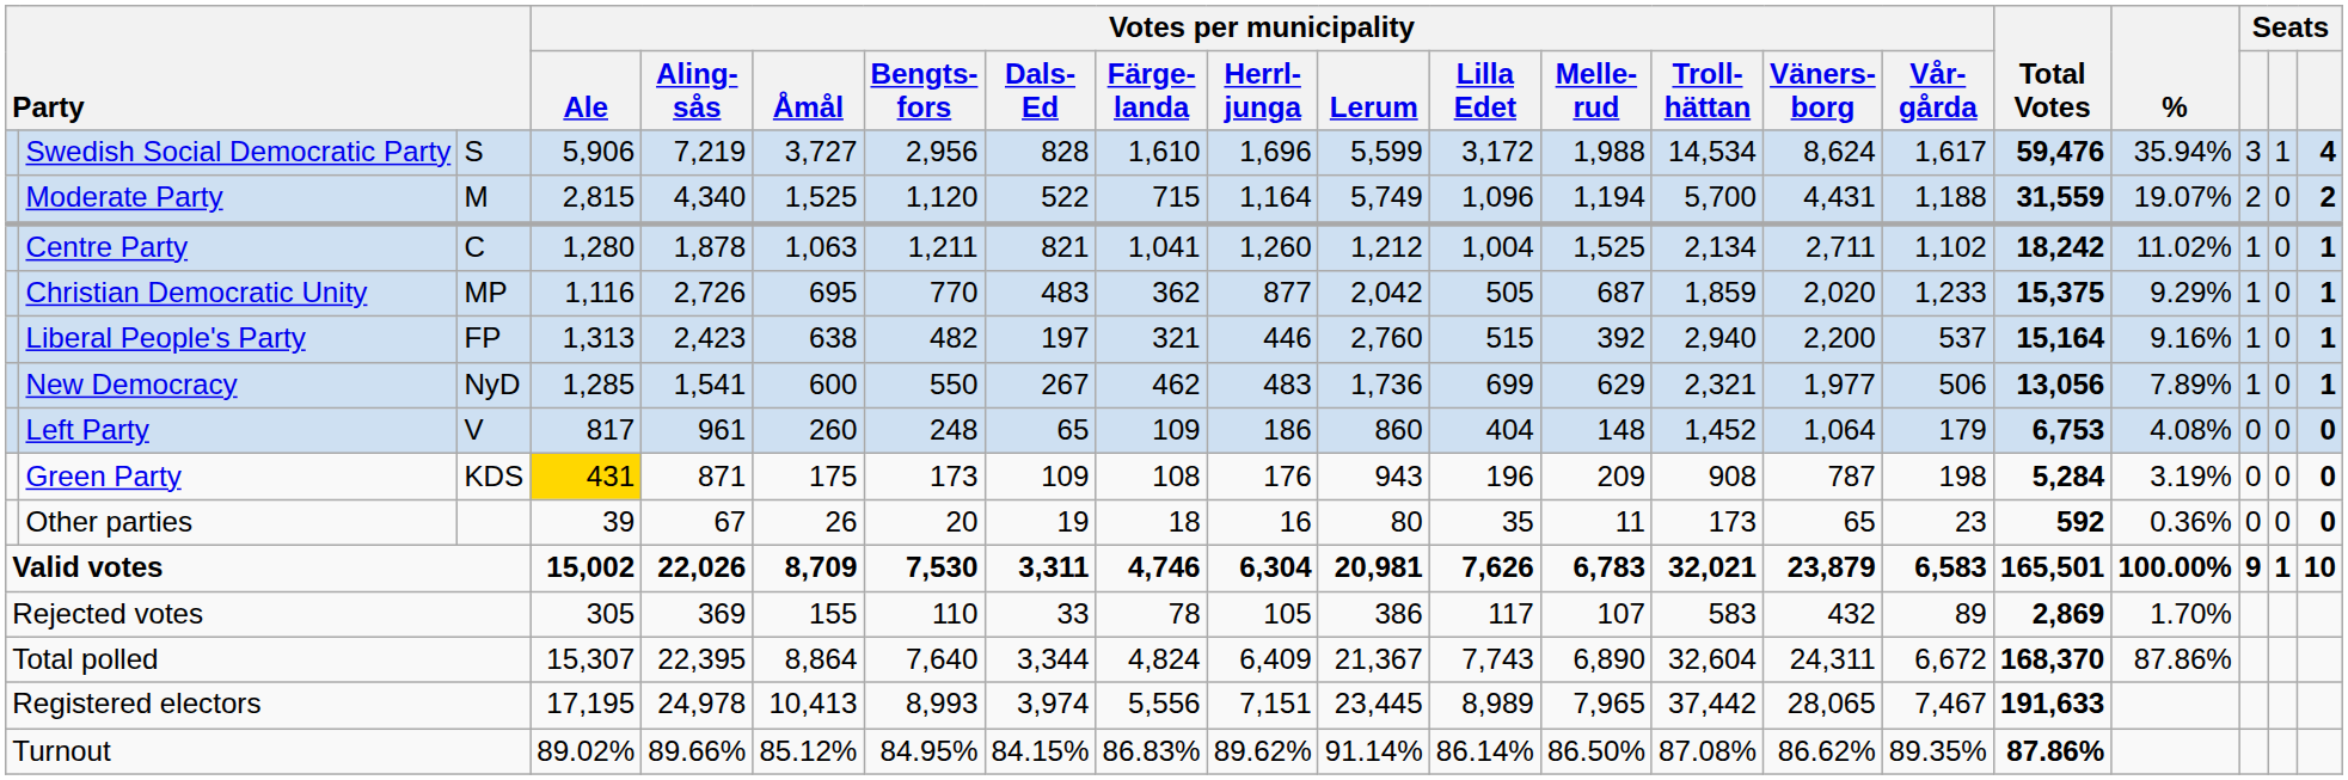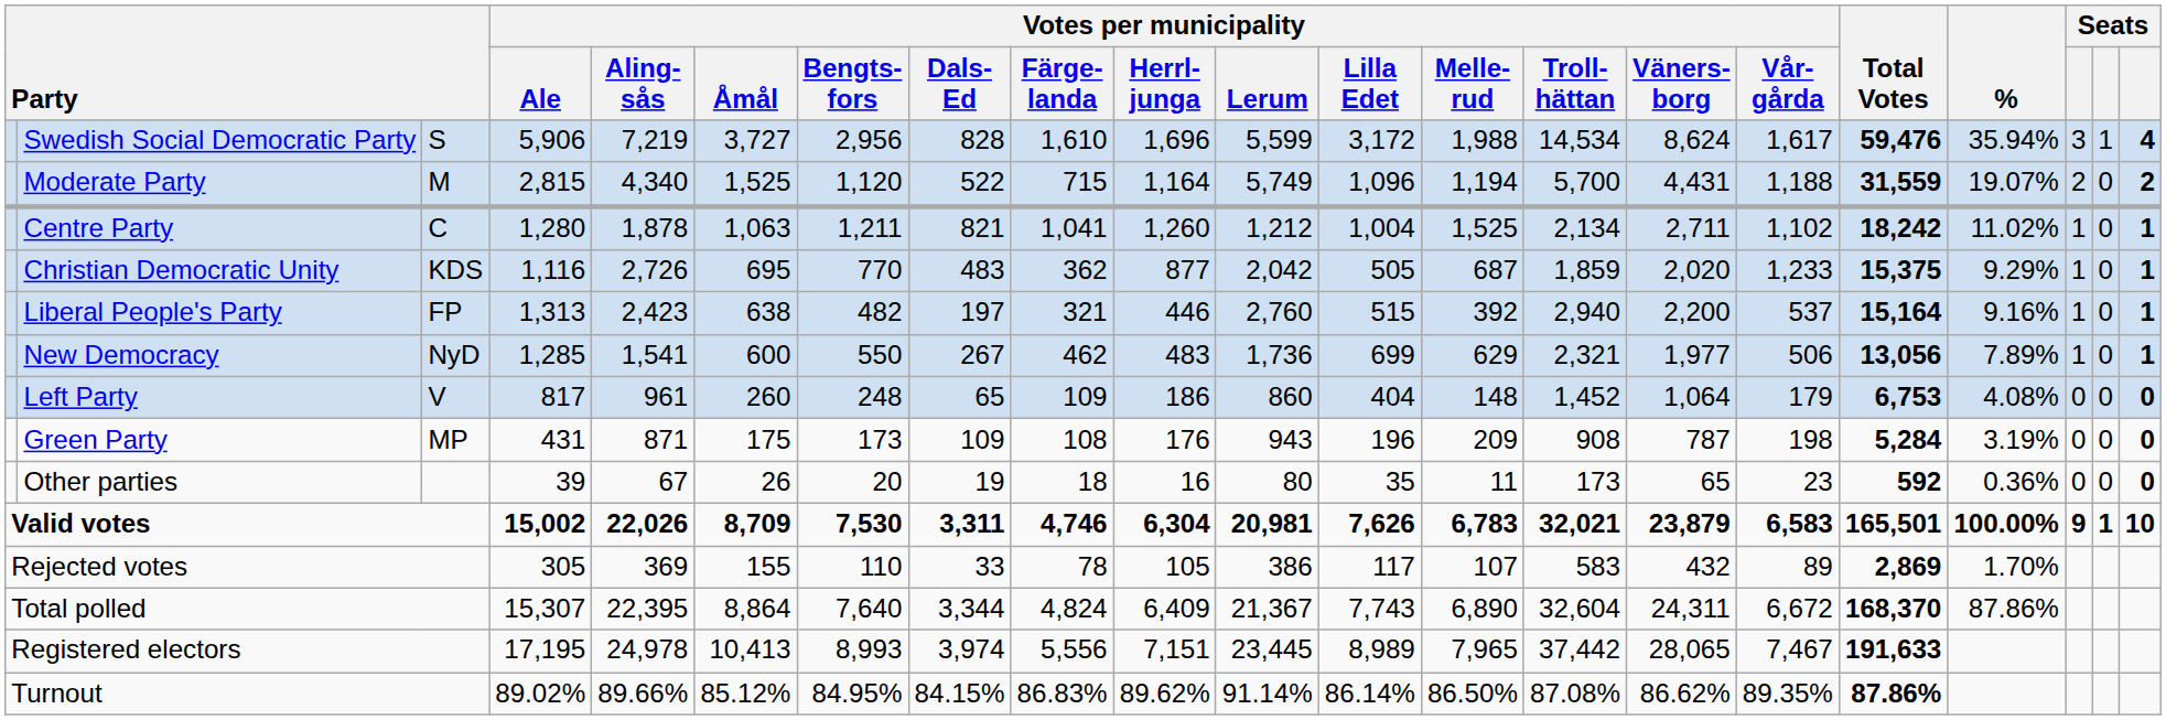Christian Democratic Unity | column 3: MP -> KDS
Green Party | column 3: KDS -> MP
Green Party | Votes per municipality / Ale: gold background -> no background
